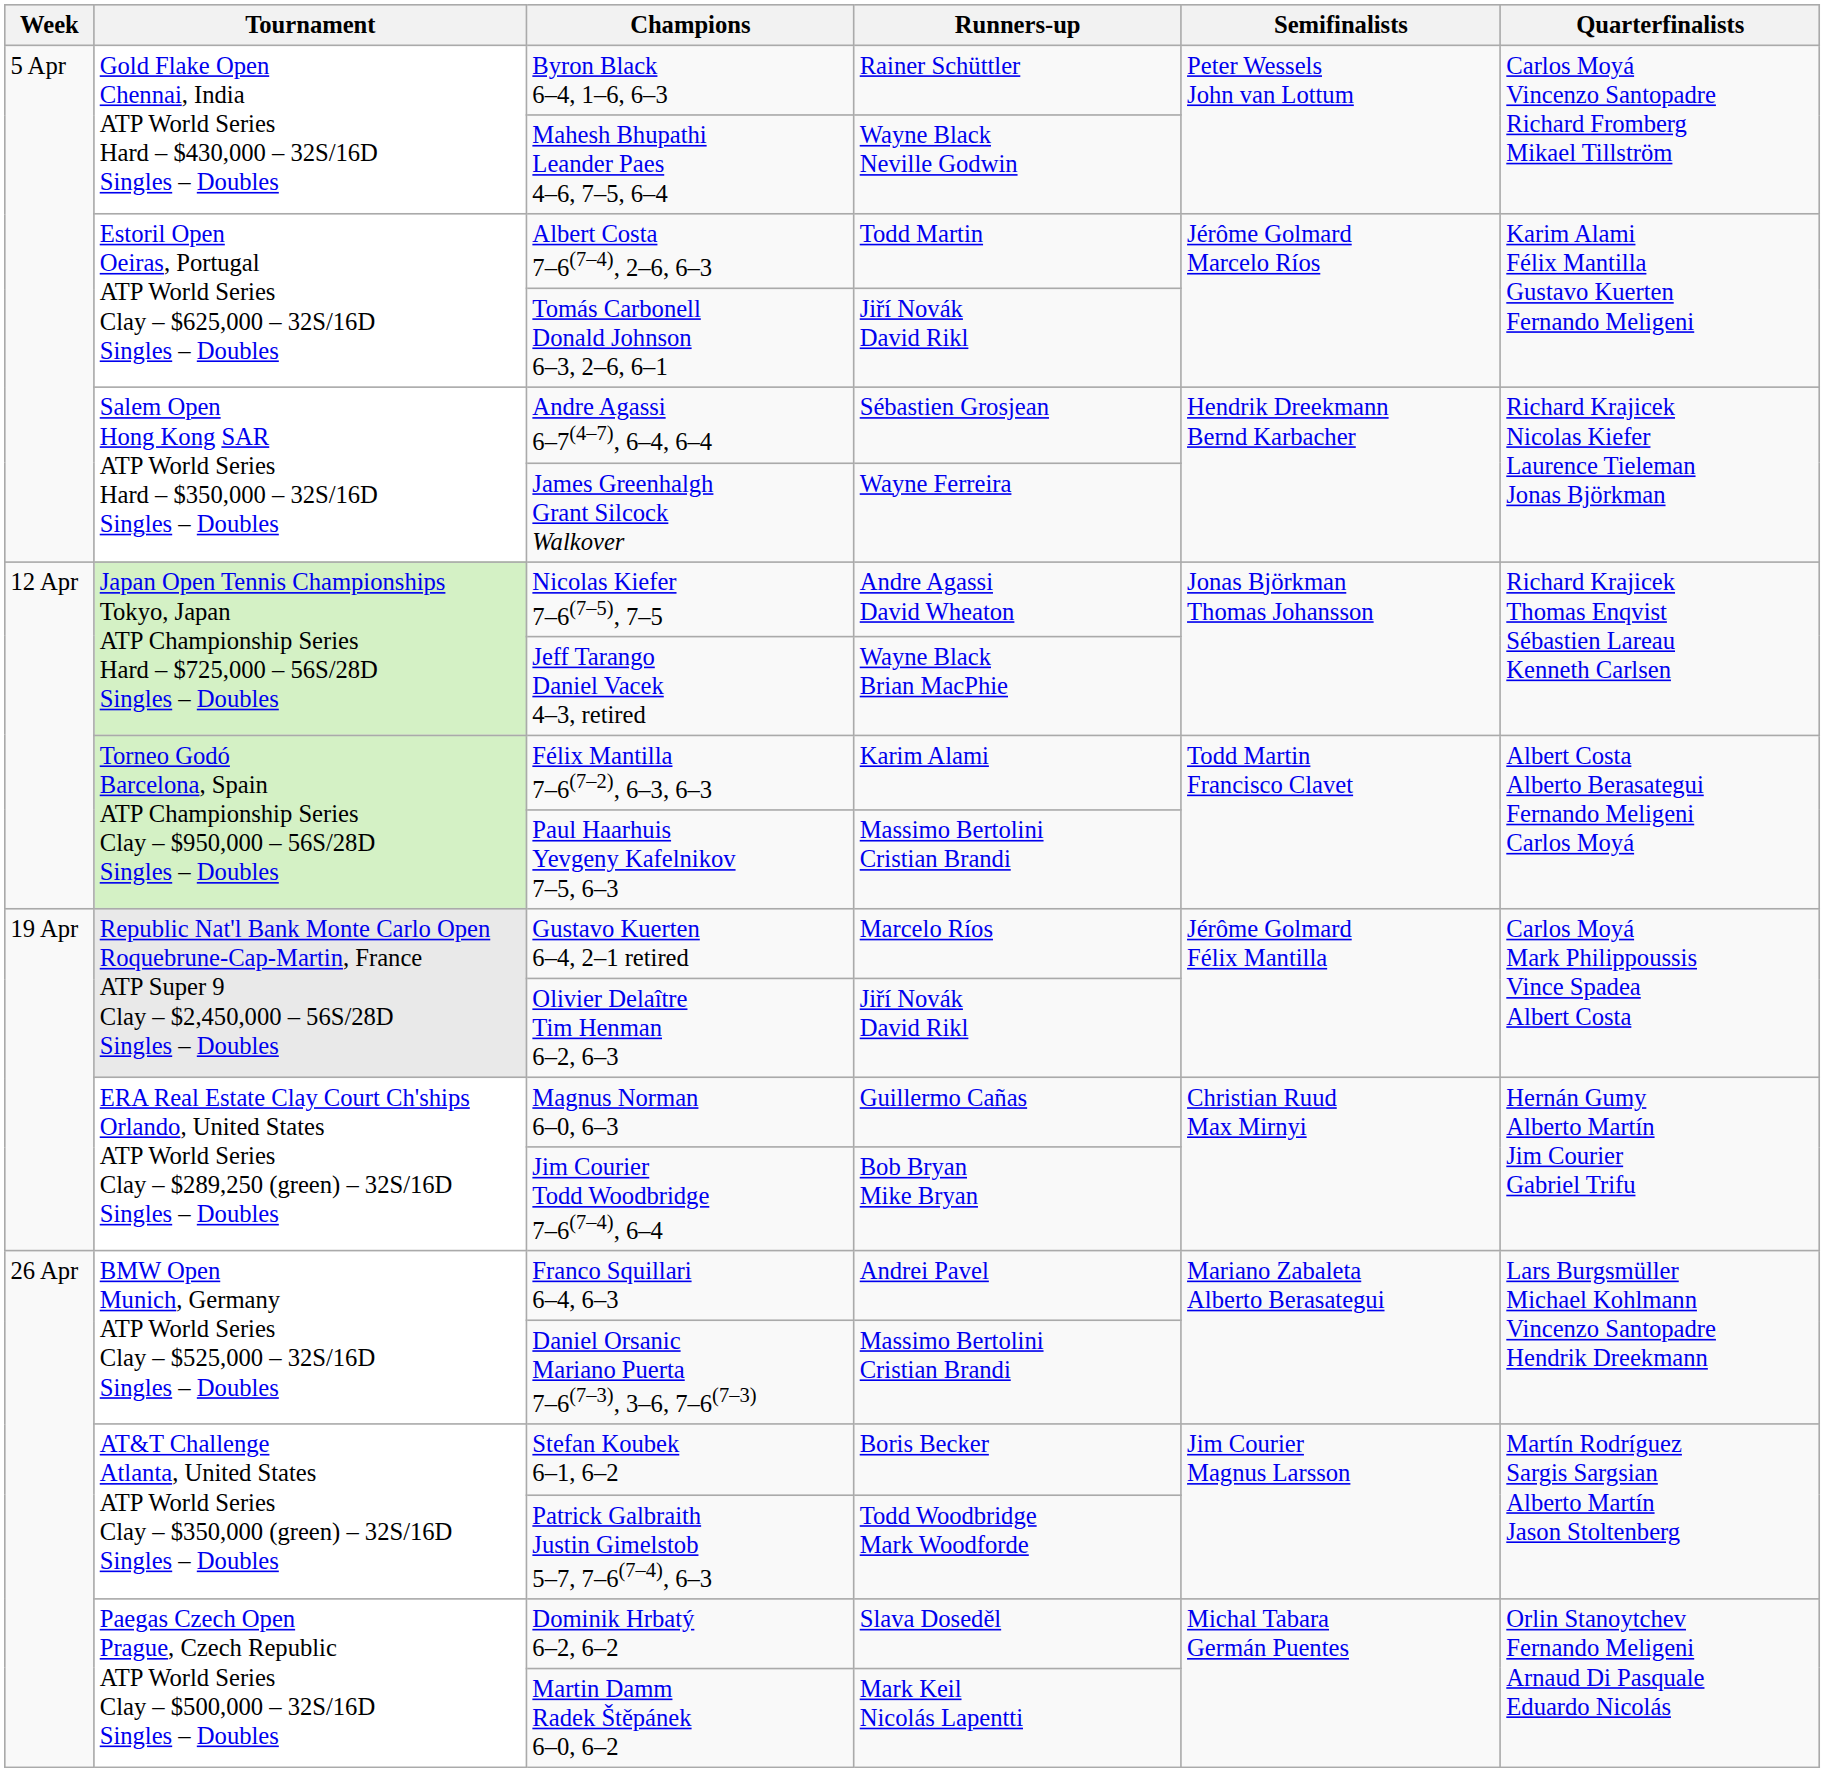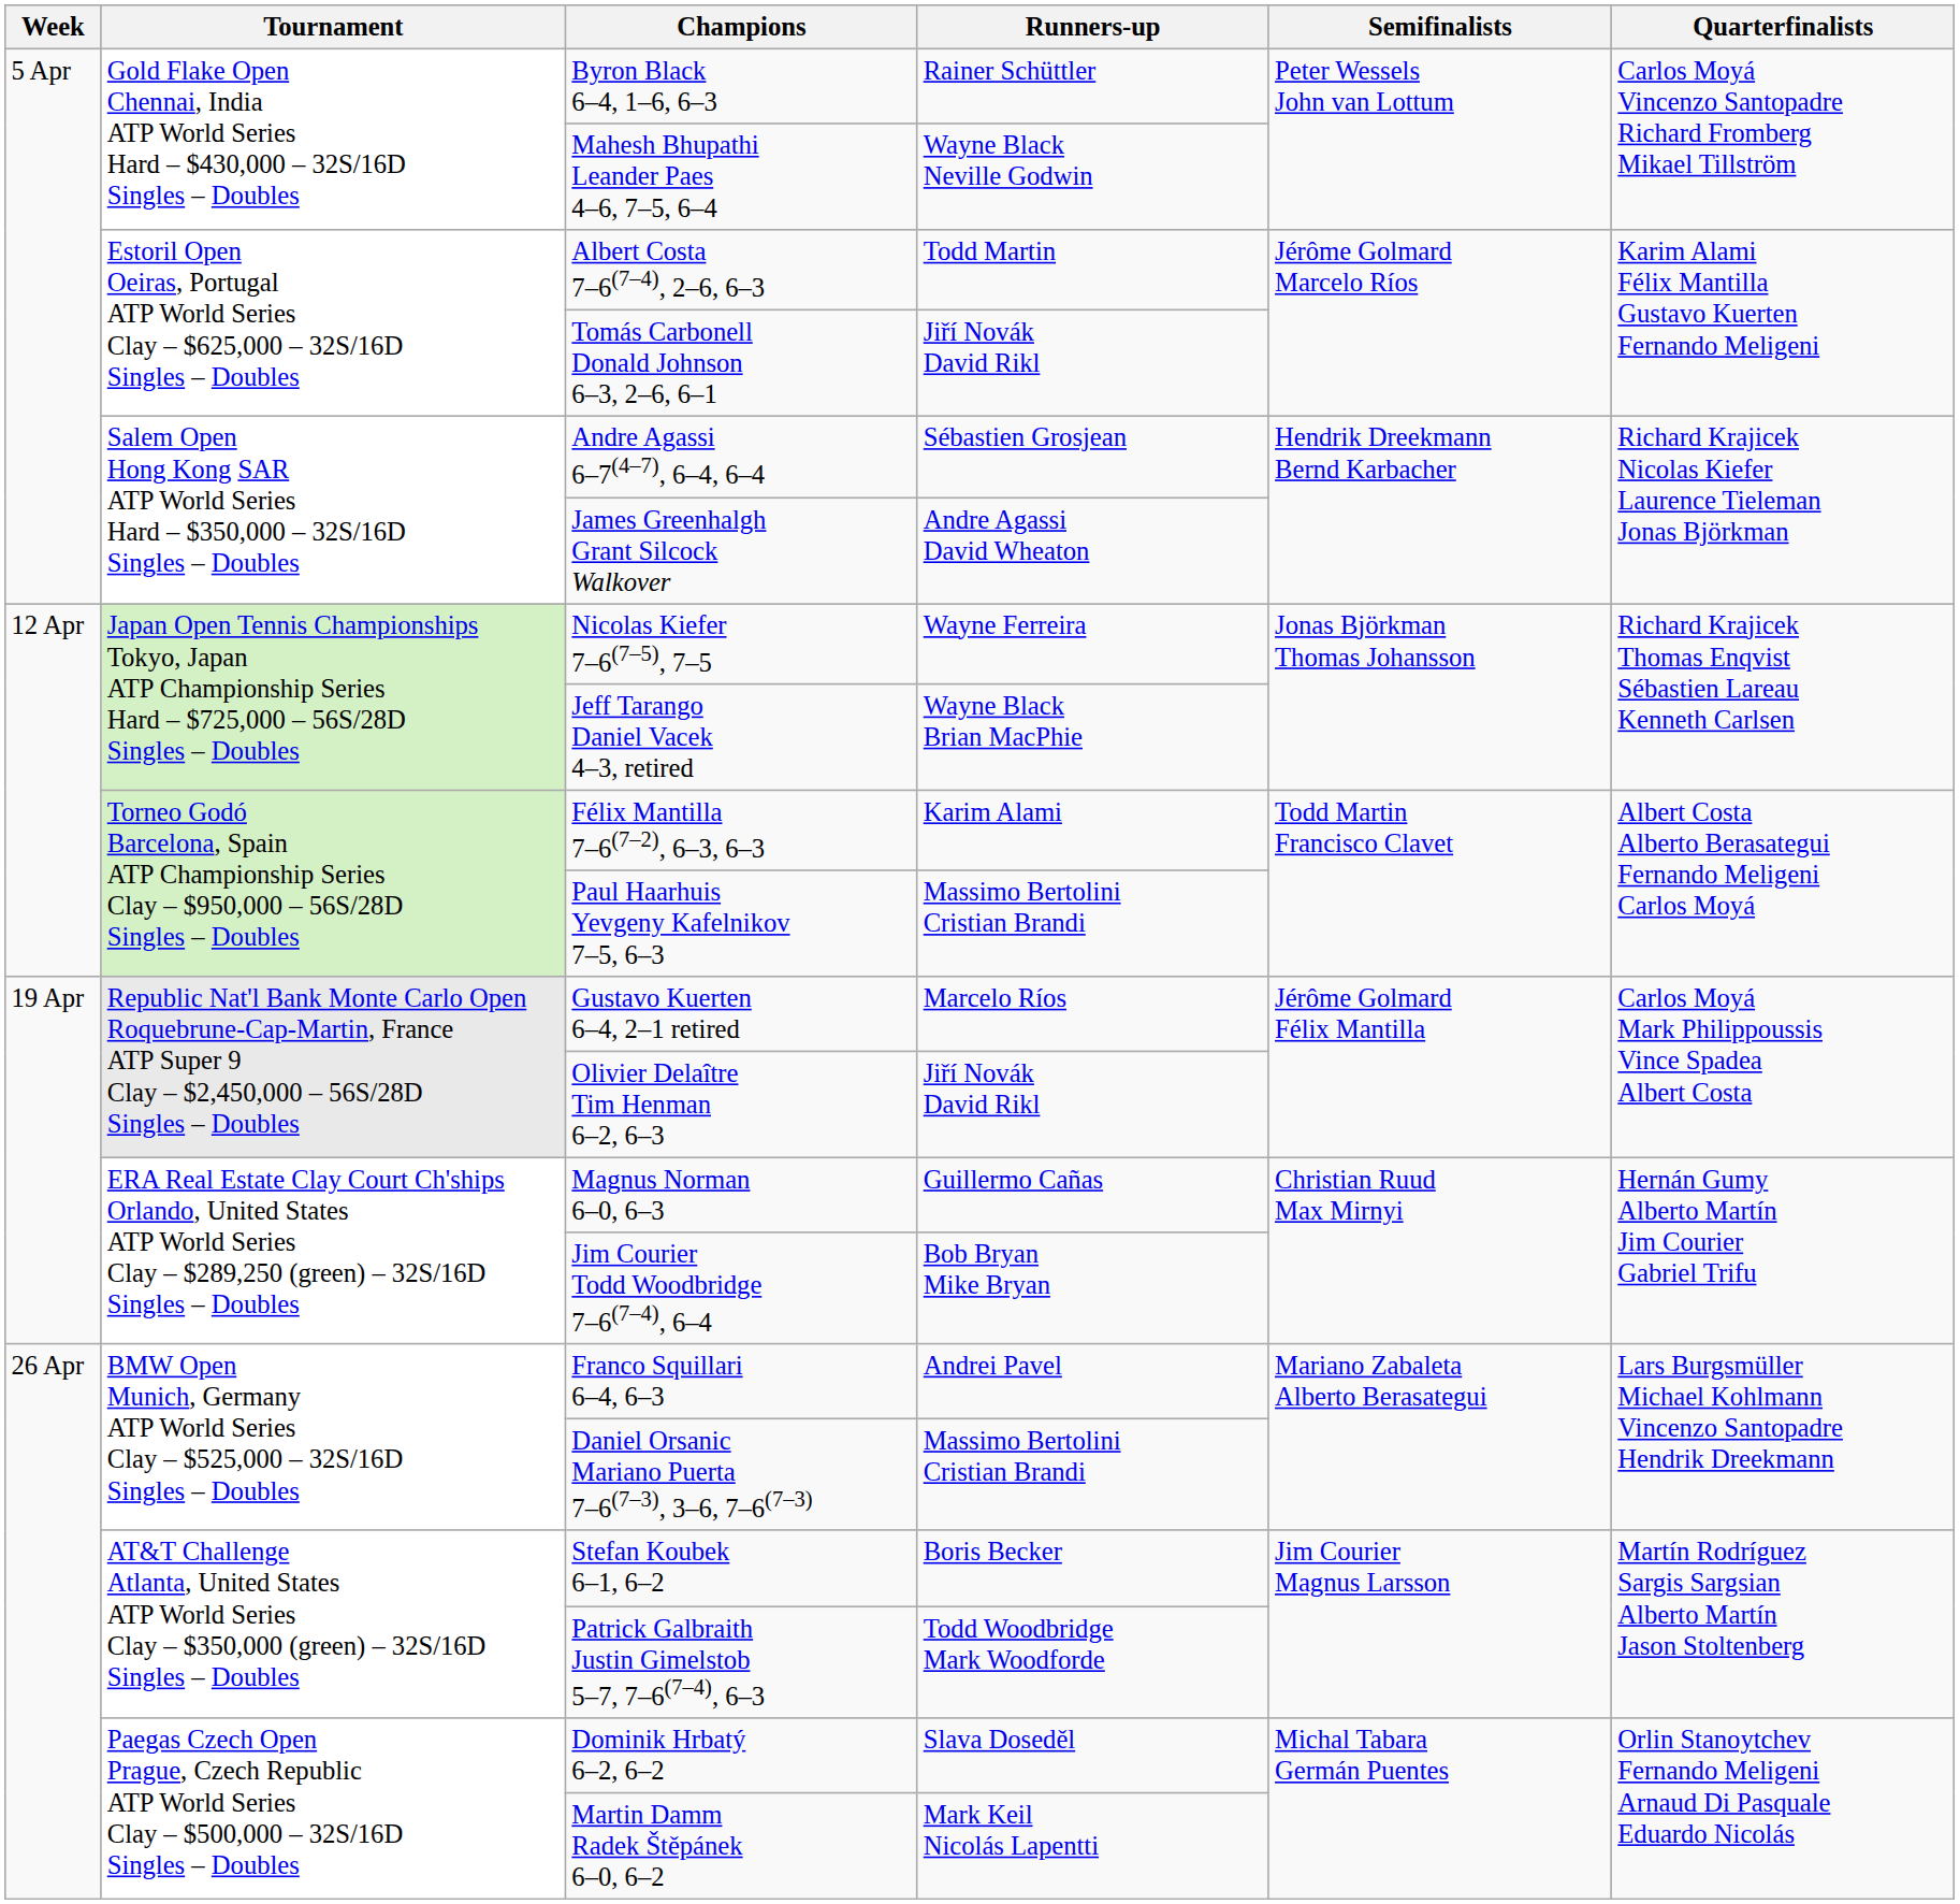James Greenhalgh Grant Silcock Walkover | Runners-up: Wayne Ferreira -> Andre Agassi David Wheaton
Nicolas Kiefer 7–6(7–5), 7–5 | Runners-up: Andre Agassi David Wheaton -> Wayne Ferreira
